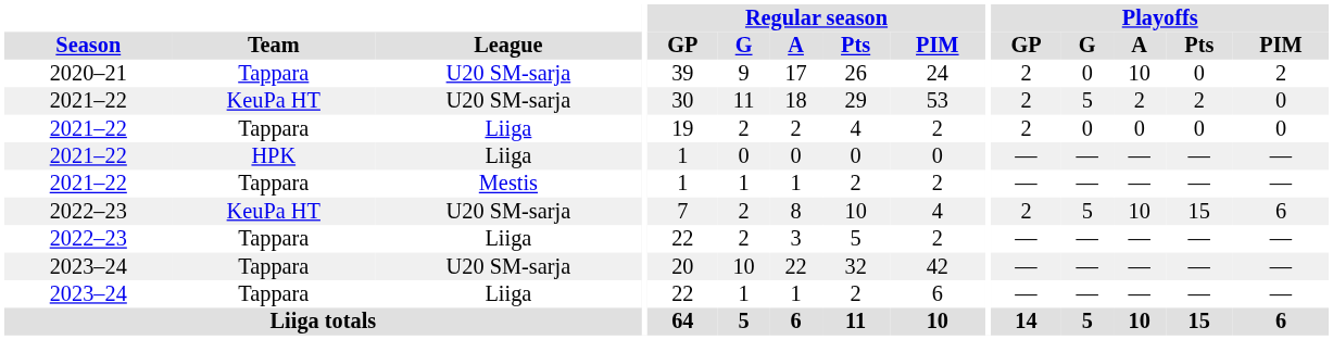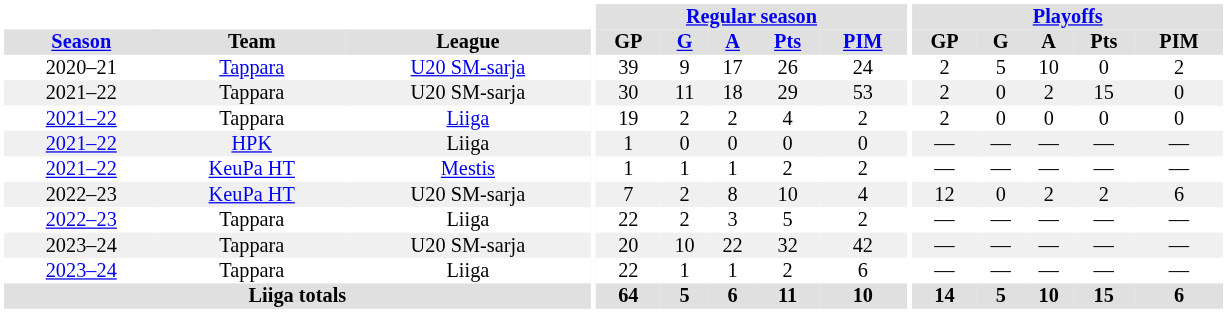2020–21 | Playoffs / G: 0 -> 5
2021–22 / U20 SM-sarja | Team: KeuPa HT -> Tappara
2021–22 / U20 SM-sarja | Playoffs / G: 5 -> 0
2021–22 / U20 SM-sarja | Playoffs / Pts: 2 -> 15
2021–22 / Mestis | Team: Tappara -> KeuPa HT
2022–23 / U20 SM-sarja | Playoffs / GP: 2 -> 12
2022–23 / U20 SM-sarja | Playoffs / G: 5 -> 0
2022–23 / U20 SM-sarja | Playoffs / A: 10 -> 2
2022–23 / U20 SM-sarja | Playoffs / Pts: 15 -> 2
